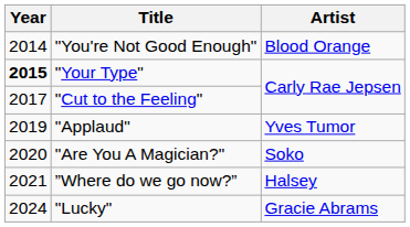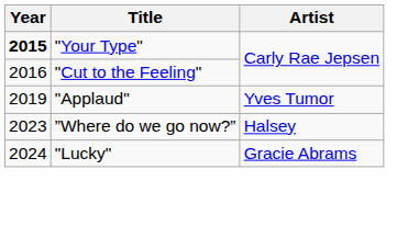- row: 2014 | "You're Not Good Enough" | Blood Orange
"Cut to the Feeling" | Year: 2017 -> 2016
- row: 2020 | "Are You A Magician?" | Soko
”Where do we go now?” | Year: 2021 -> 2023
